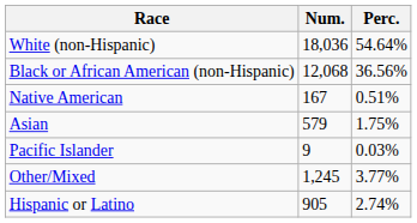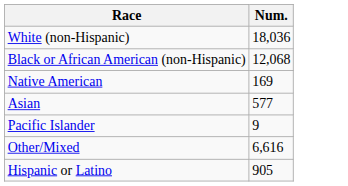- column: Perc. | 54.64% | 36.56% | 0.51% | 1.75% | 0.03% | 3.77% | 2.74%
Native American | Num.: 167 -> 169
Asian | Num.: 579 -> 577
Other/Mixed | Num.: 1,245 -> 6,616
